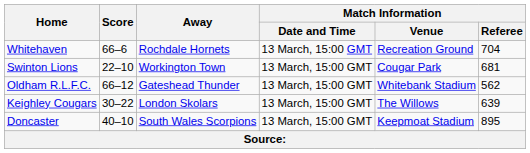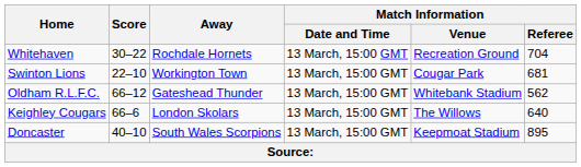Whitehaven | Score: 66–6 -> 30–22
Keighley Cougars | Score: 30–22 -> 66–6
Keighley Cougars | Match Information / Referee: 639 -> 640
